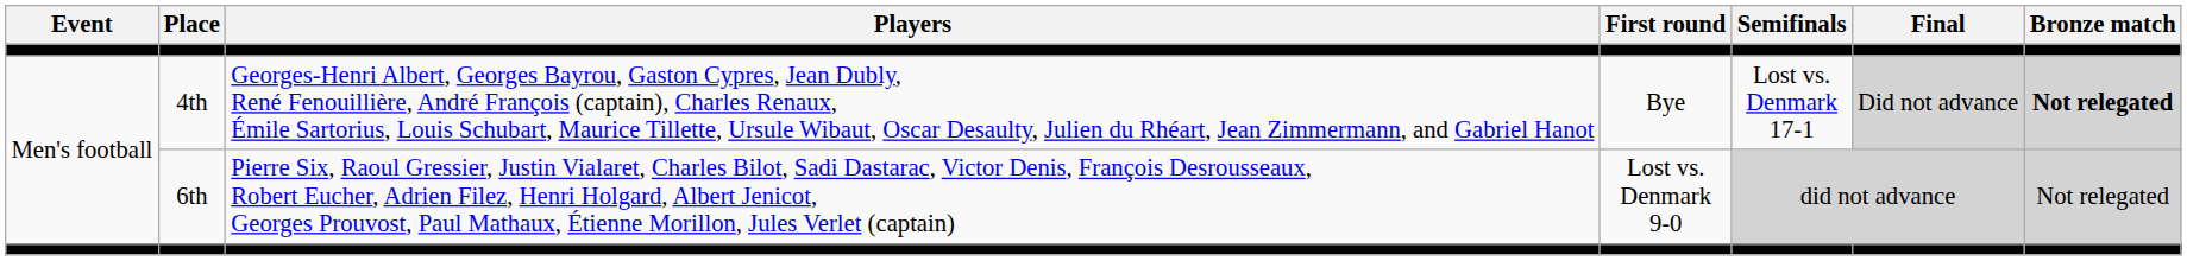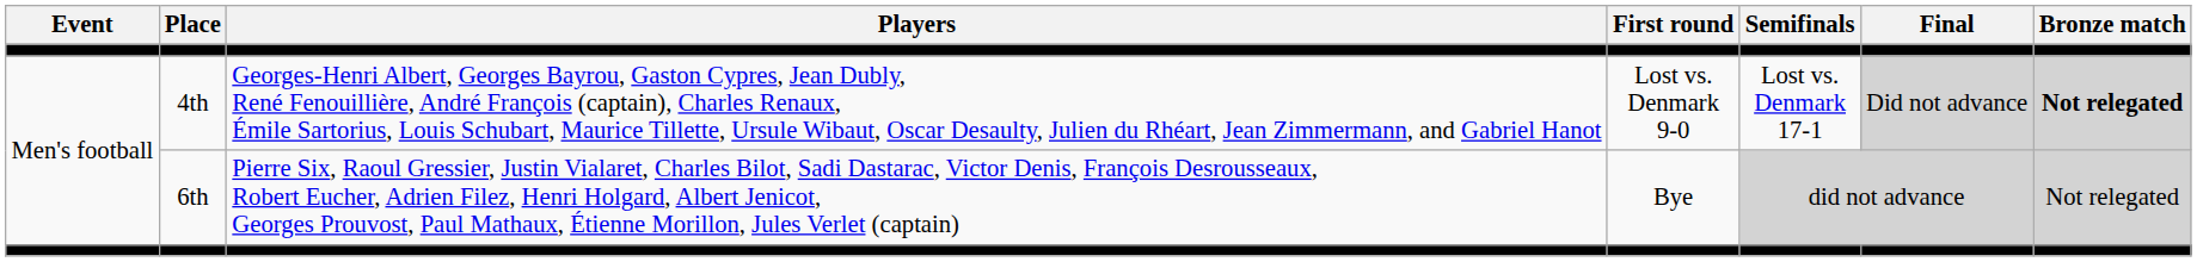4th | First round: Bye -> Lost vs. Denmark 9-0
6th | First round: Lost vs. Denmark 9-0 -> Bye
